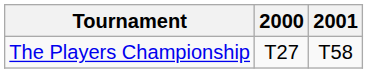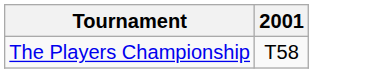- column: 2000 | T27
